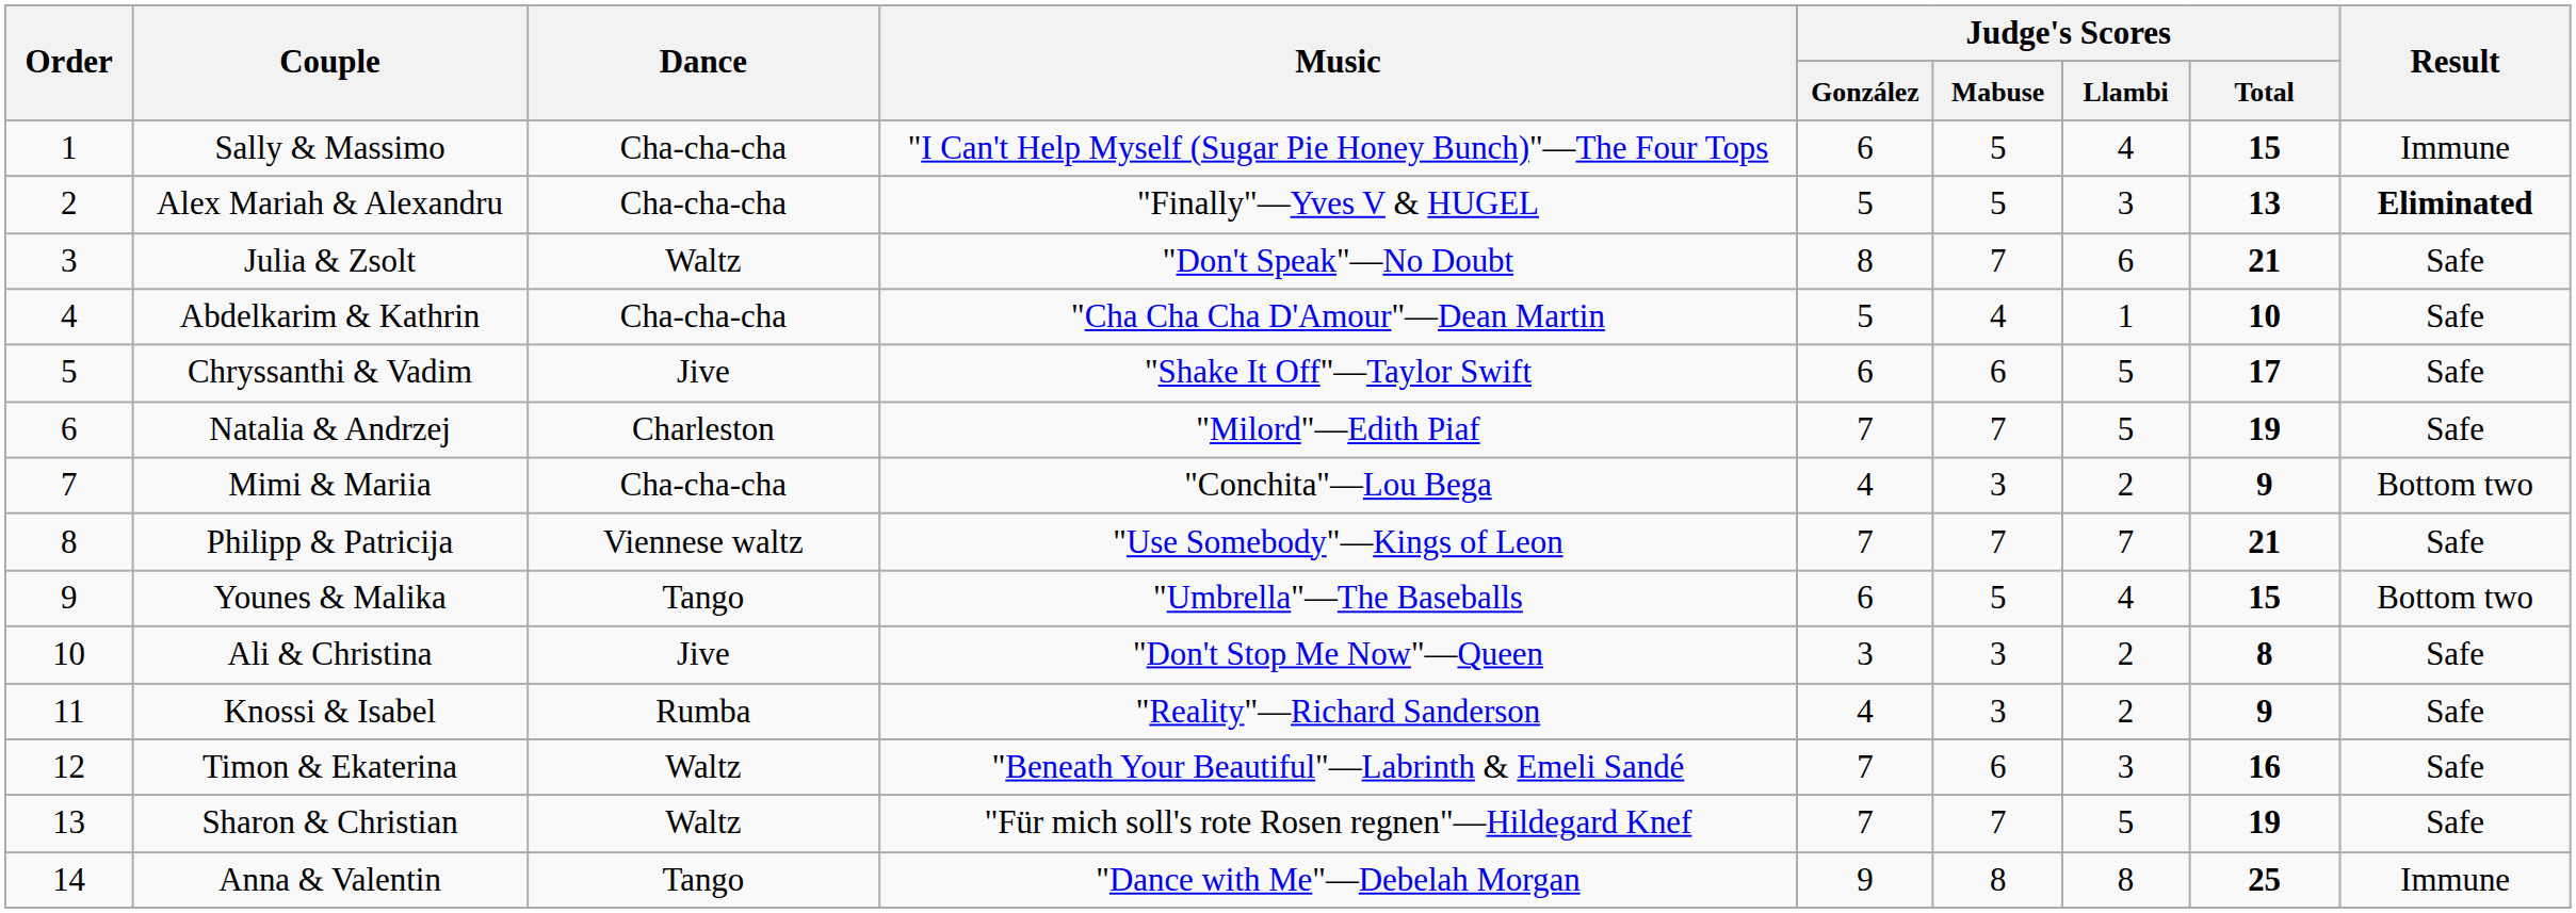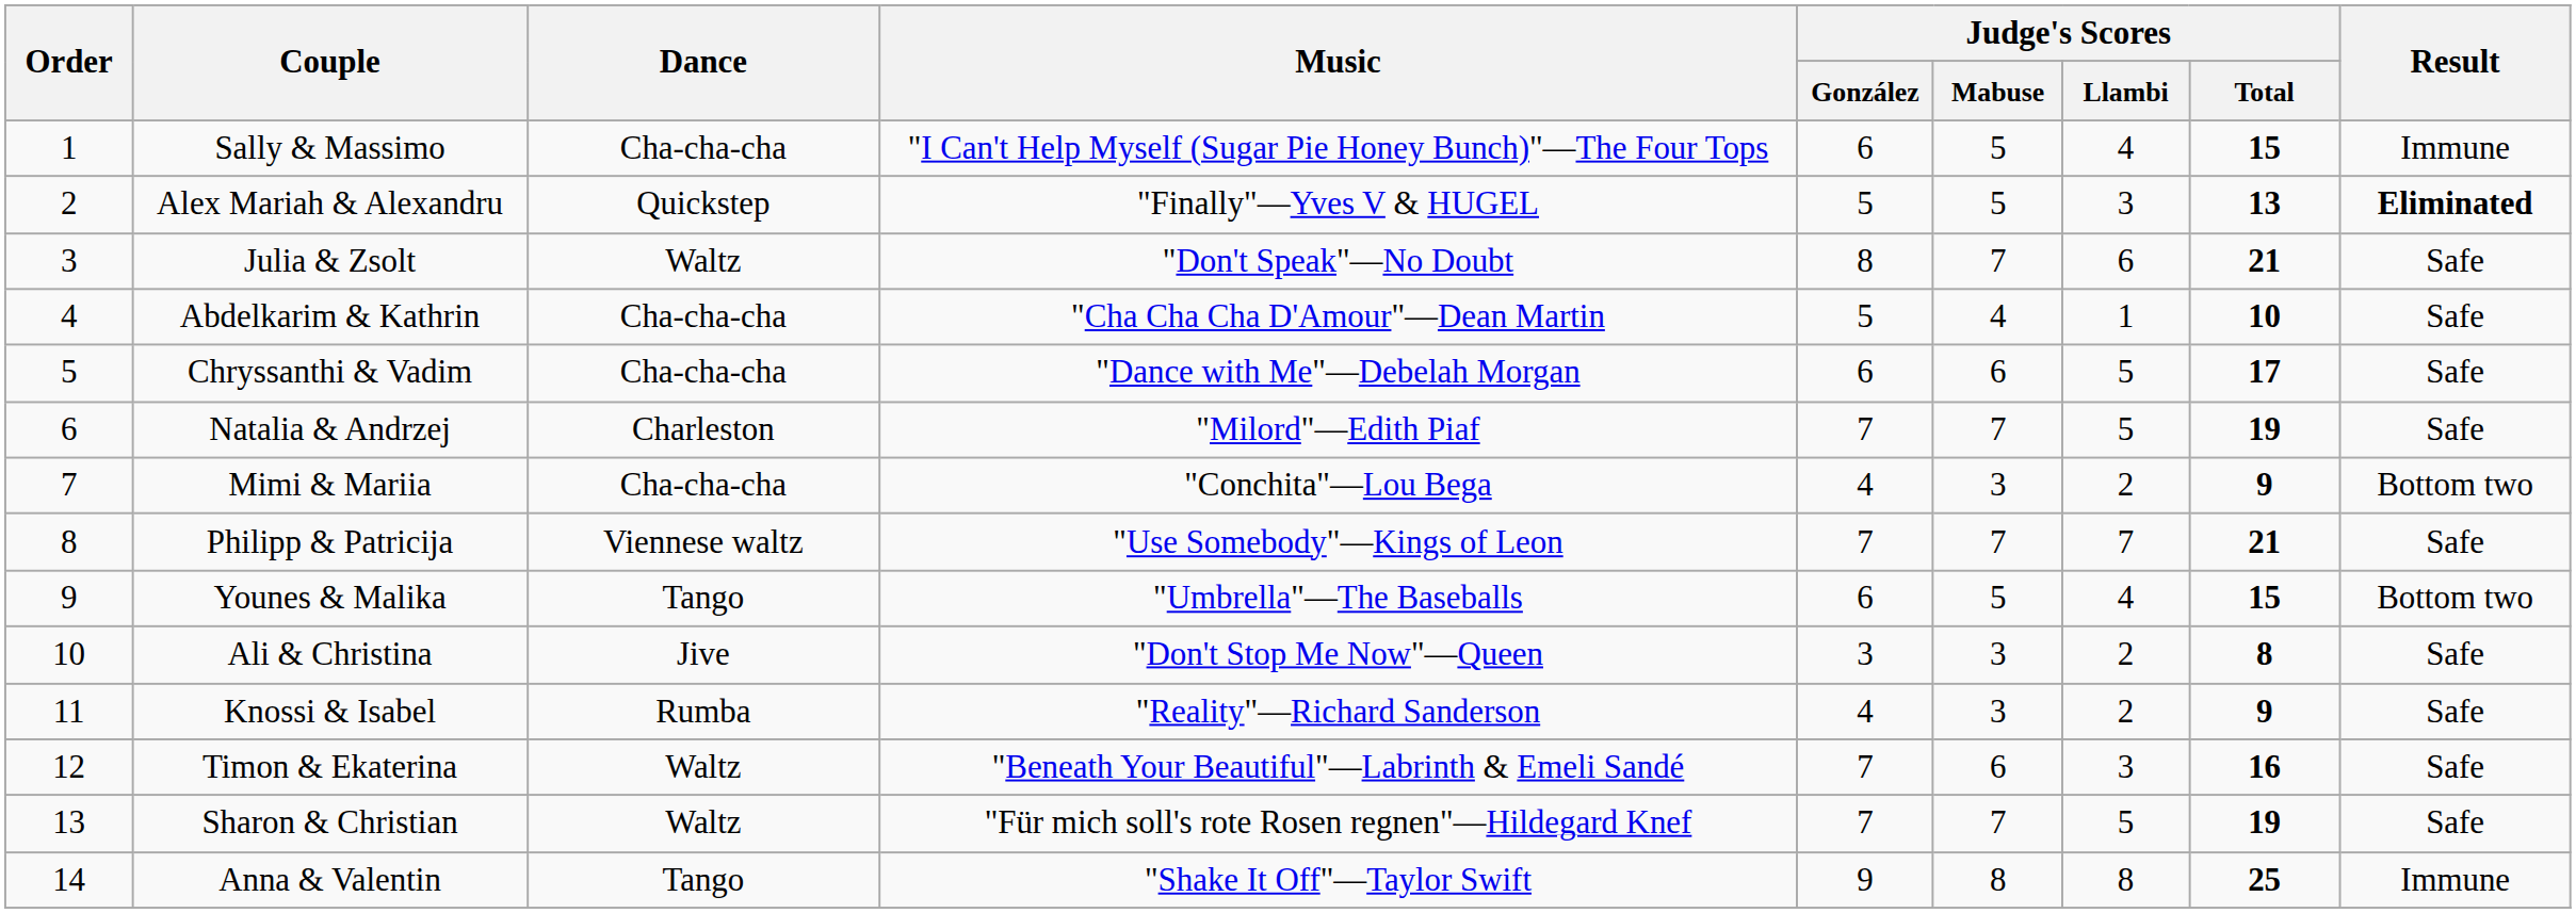Alex Mariah & Alexandru | Dance: Cha-cha-cha -> Quickstep
Chryssanthi & Vadim | Dance: Jive -> Cha-cha-cha
Chryssanthi & Vadim | Music: "Shake It Off"—Taylor Swift -> "Dance with Me"—Debelah Morgan
Anna & Valentin | Music: "Dance with Me"—Debelah Morgan -> "Shake It Off"—Taylor Swift
